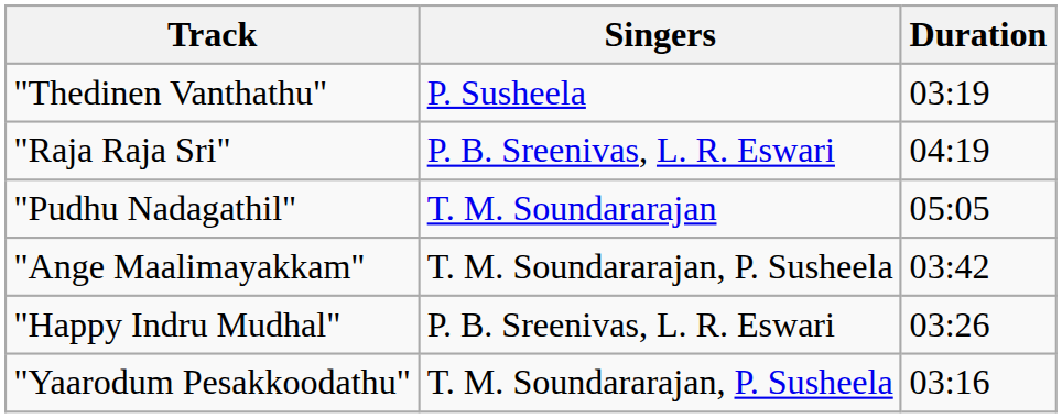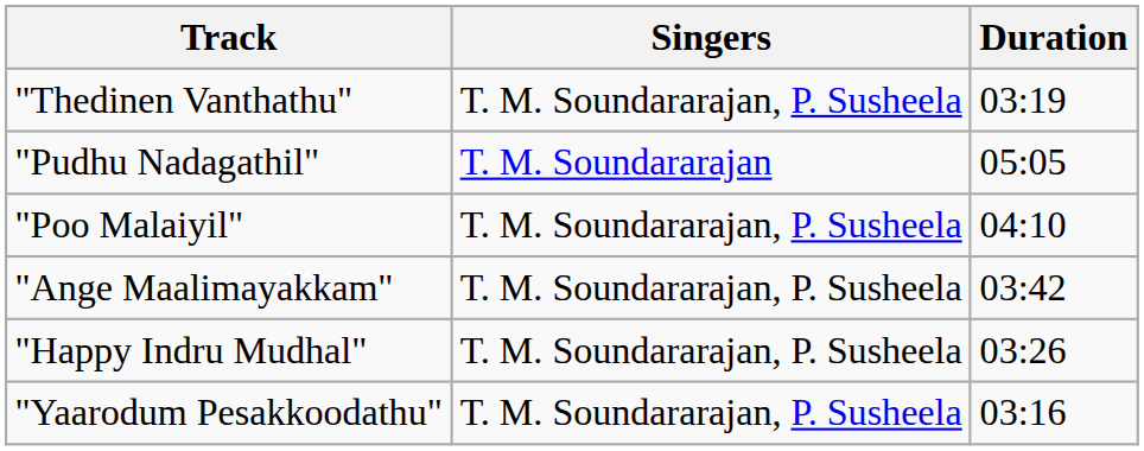"Thedinen Vanthathu" | Singers: P. Susheela -> T. M. Soundararajan, P. Susheela
- row: "Raja Raja Sri" | P. B. Sreenivas, L. R. Eswari | 04:19
+ row: "Poo Malaiyil" | T. M. Soundararajan, P. Susheela | 04:10
"Happy Indru Mudhal" | Singers: P. B. Sreenivas, L. R. Eswari -> T. M. Soundararajan, P. Susheela
